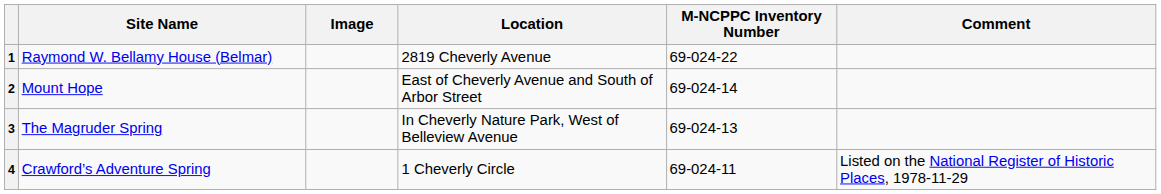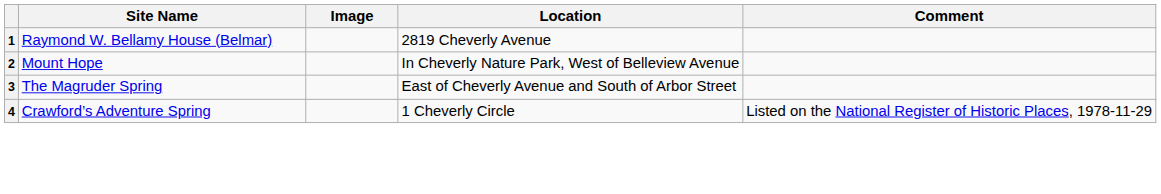- column: M-NCPPC Inventory Number | 69-024-22 | 69-024-14 | 69-024-13 | 69-024-11
2 | Location: East of Cheverly Avenue and South of Arbor Street -> In Cheverly Nature Park, West of Belleview Avenue
3 | Location: In Cheverly Nature Park, West of Belleview Avenue -> East of Cheverly Avenue and South of Arbor Street
